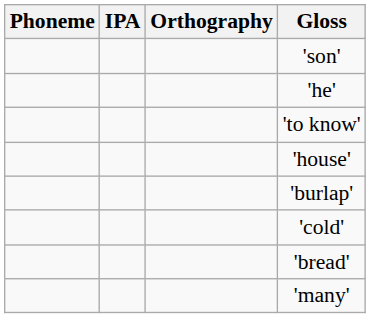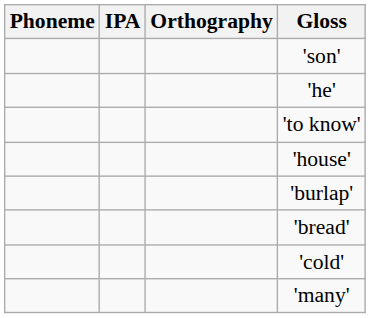rows swapped: 'bread' <-> 'cold'
